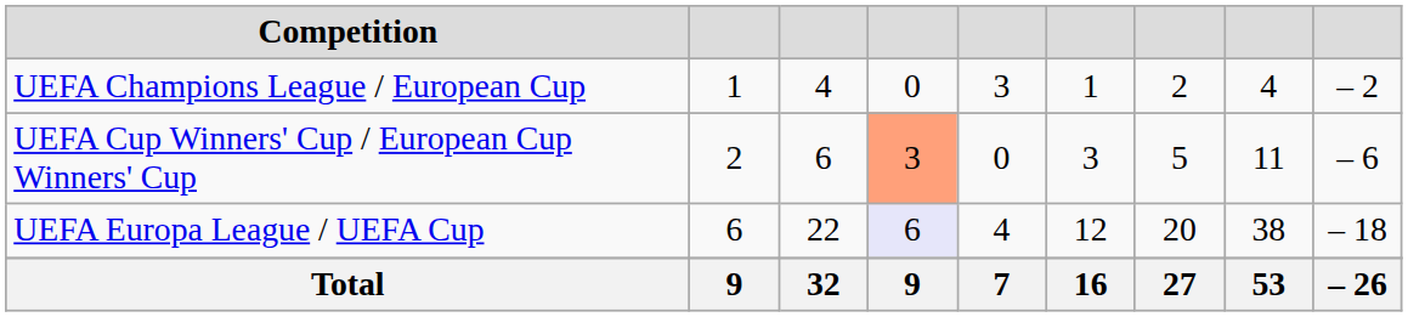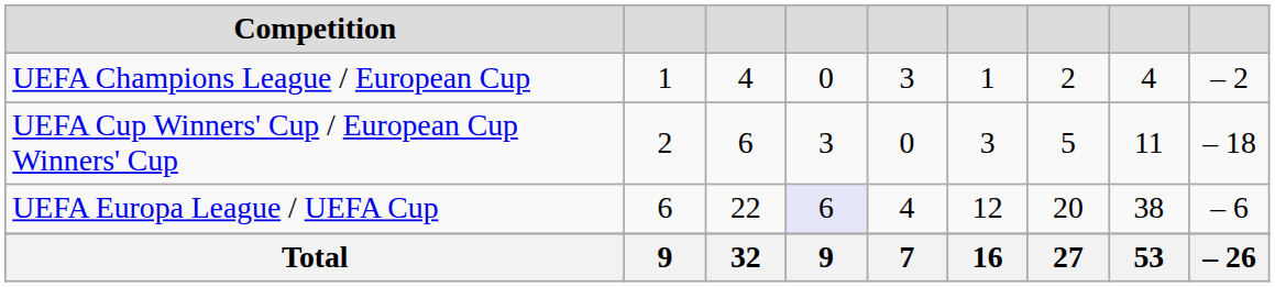UEFA Cup Winners' Cup / European Cup Winners' Cup | column 4: lightsalmon background -> no background
UEFA Cup Winners' Cup / European Cup Winners' Cup | column 9: – 6 -> – 18
UEFA Europa League / UEFA Cup | column 9: – 18 -> – 6
